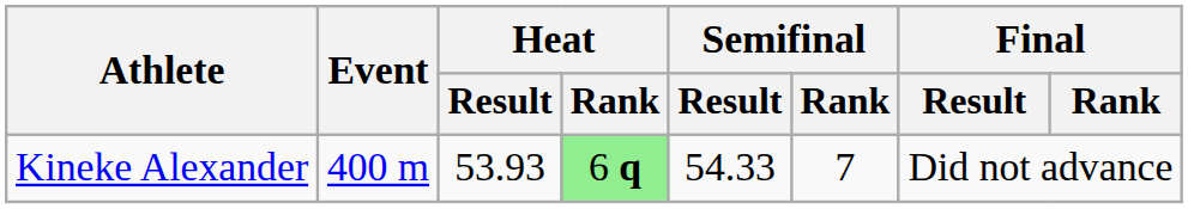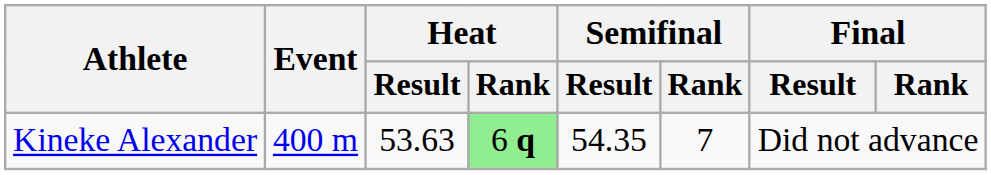Kineke Alexander | Heat / Result: 53.93 -> 53.63
Kineke Alexander | Semifinal / Result: 54.33 -> 54.35
